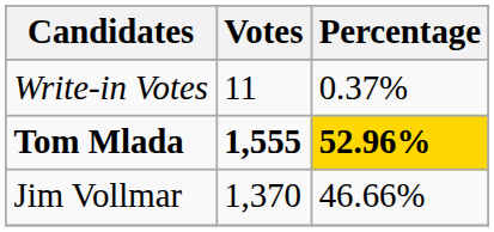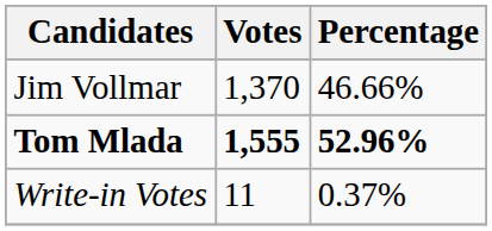rows swapped: Jim Vollmar <-> Write-in Votes
Tom Mlada | Percentage: gold background -> no background
